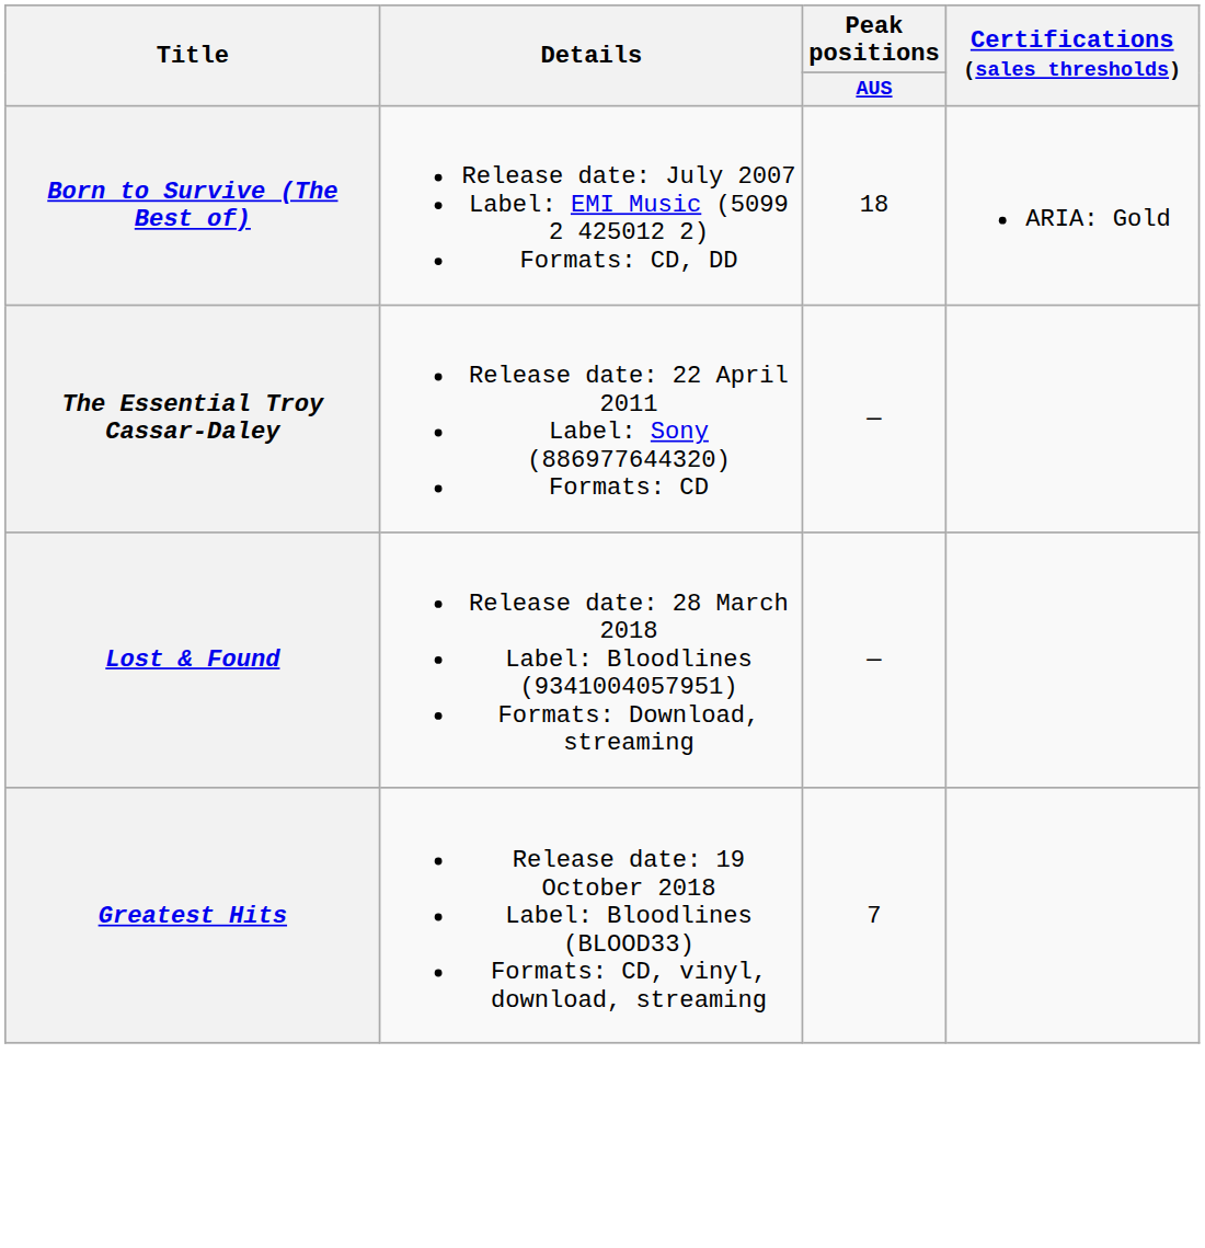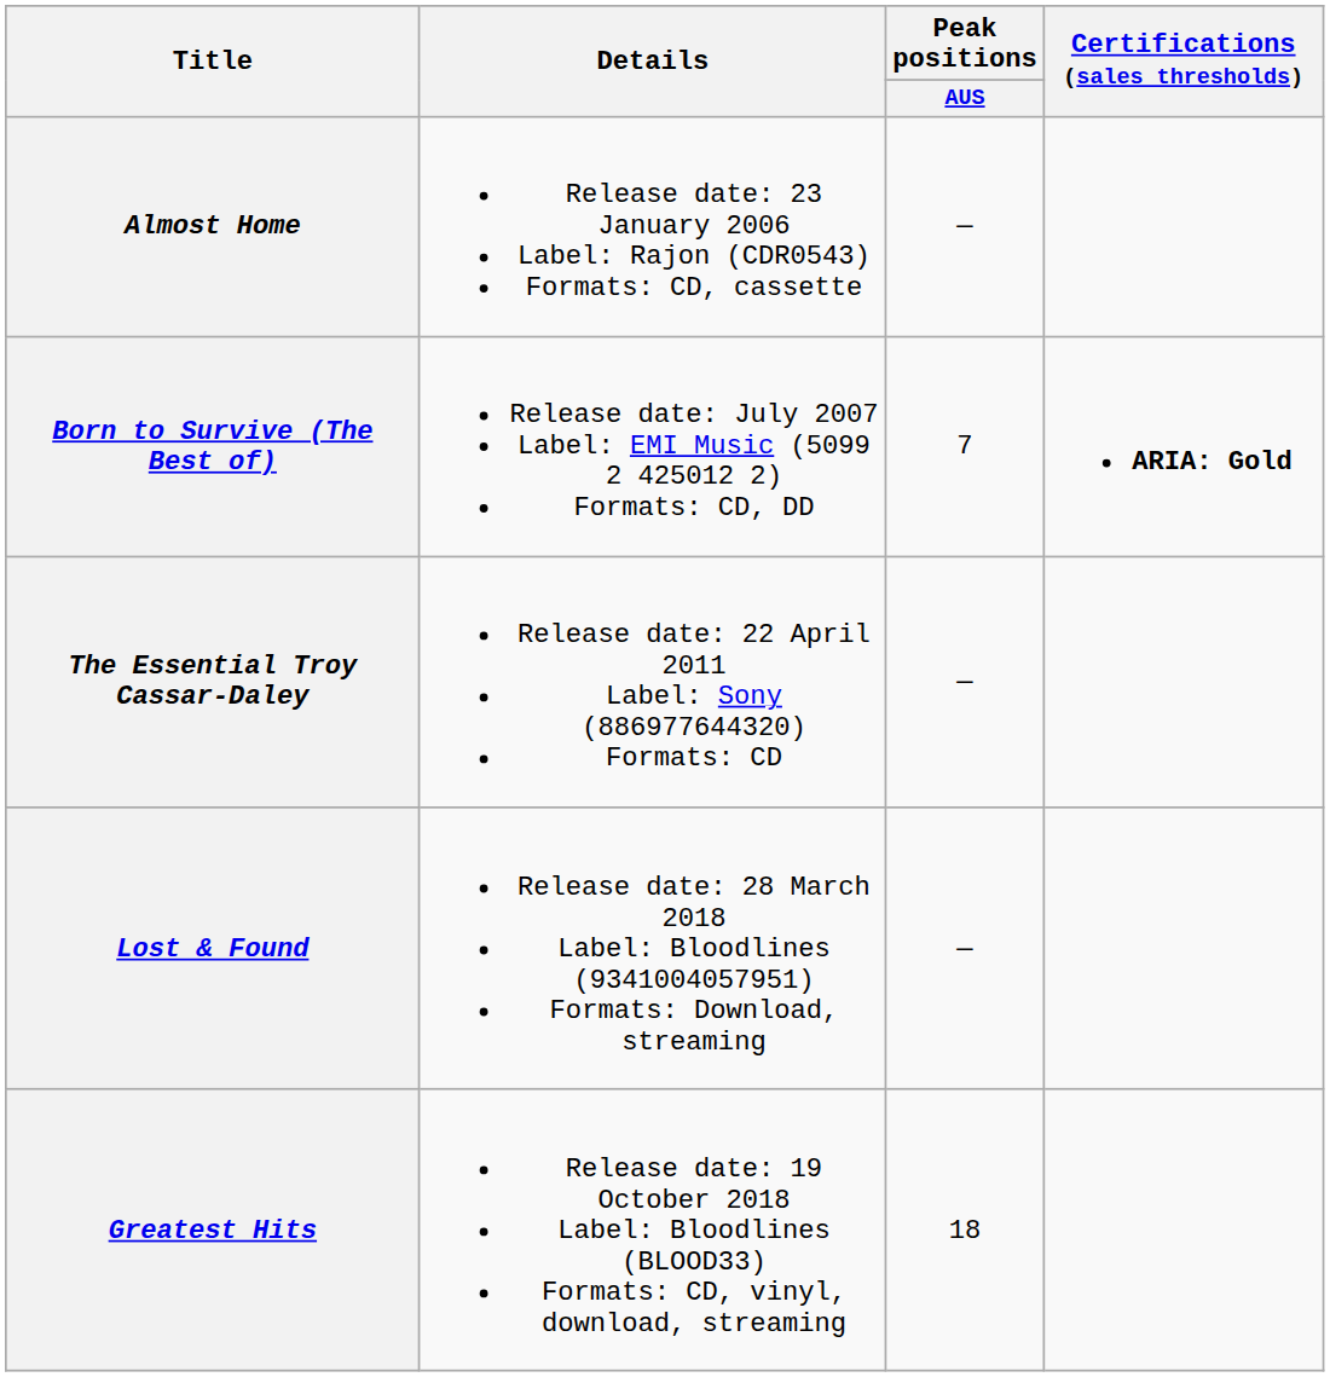+ row: Almost Home | Release date: 23 January 2006 Label: Rajon (CDR0543) Formats: CD, cassette | —
Born to Survive (The Best of) | Peak positions / AUS: 18 -> 7
Born to Survive (The Best of) | Certifications (sales thresholds): normal -> bold
Greatest Hits | Peak positions / AUS: 7 -> 18
